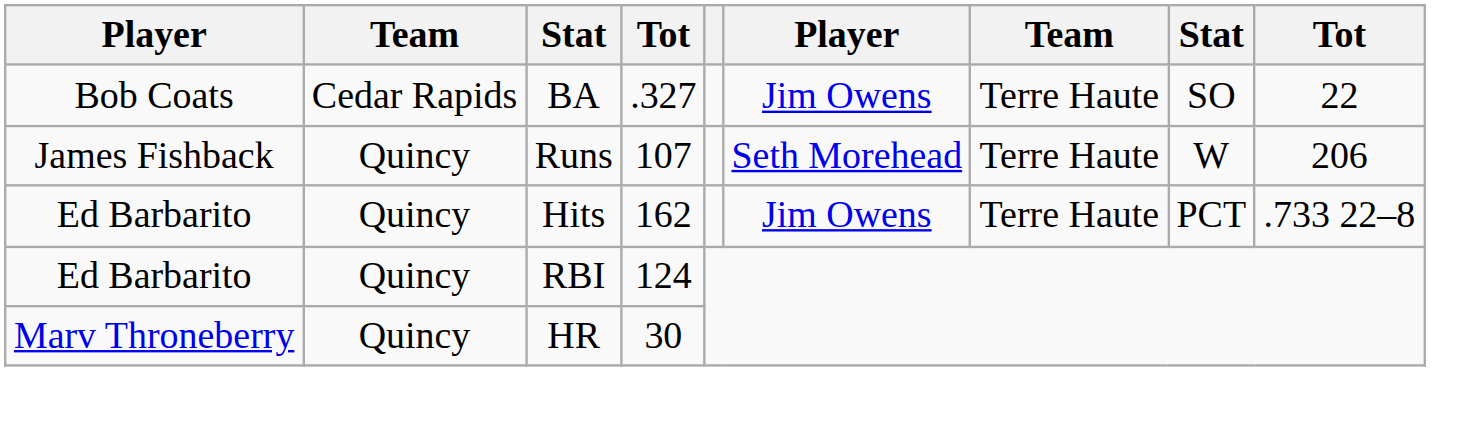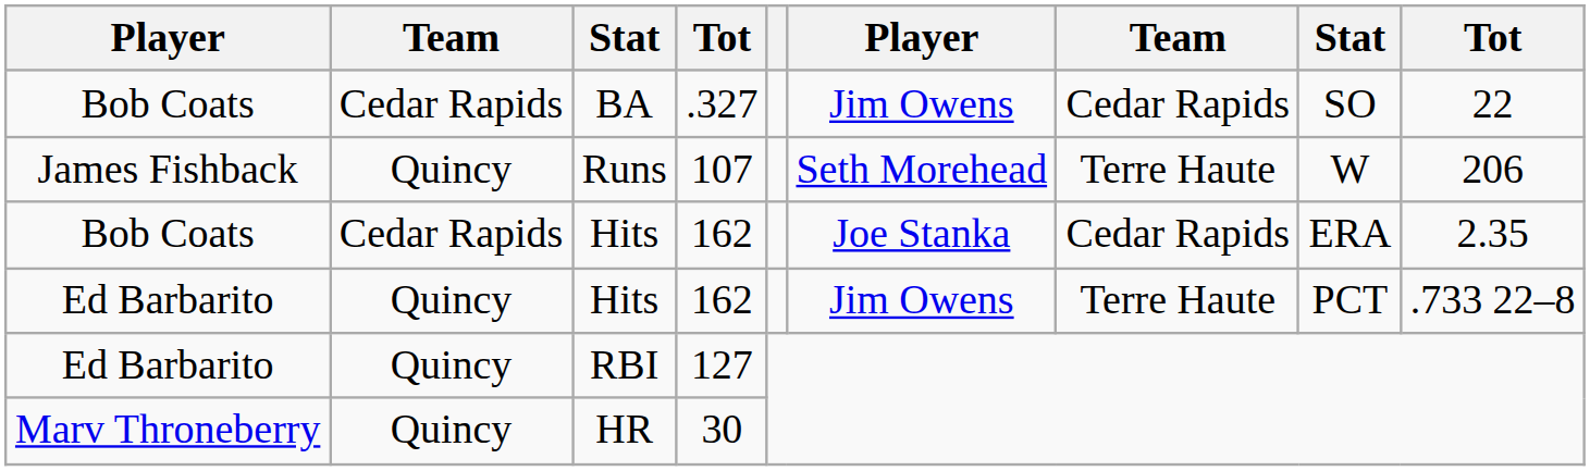BA | column 7: Terre Haute -> Cedar Rapids
+ row: Bob Coats | Cedar Rapids | Hits | 162 | Joe Stanka | Cedar Rapids | ERA | 2.35
RBI | column 4: 124 -> 127
